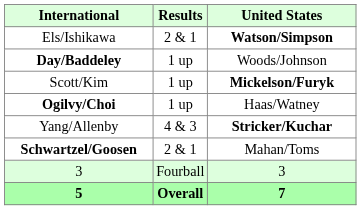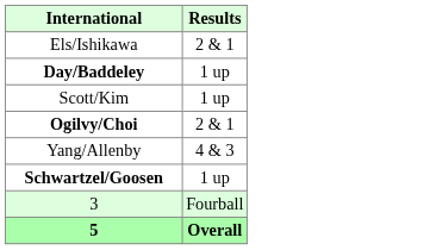- column: United States | Watson/Simpson | Woods/Johnson | Mickelson/Furyk | Haas/Watney | Stricker/Kuchar | Mahan/Toms | 3 | 7
Ogilvy/Choi | Results: 1 up -> 2 & 1
Schwartzel/Goosen | Results: 2 & 1 -> 1 up
